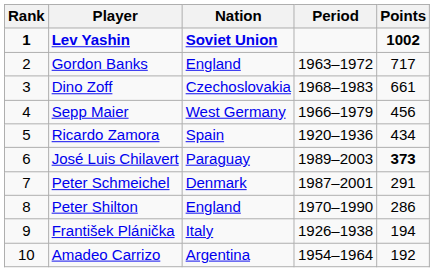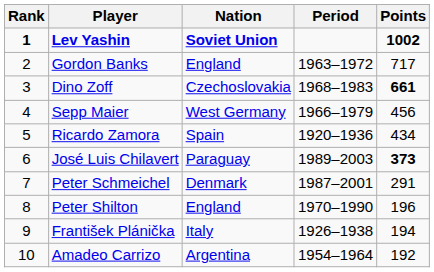Dino Zoff | Points: normal -> bold
Peter Shilton | Points: 286 -> 196
